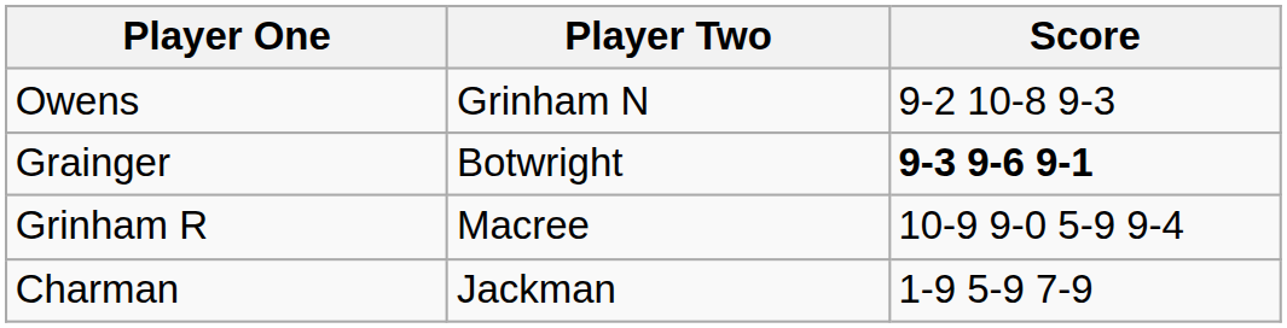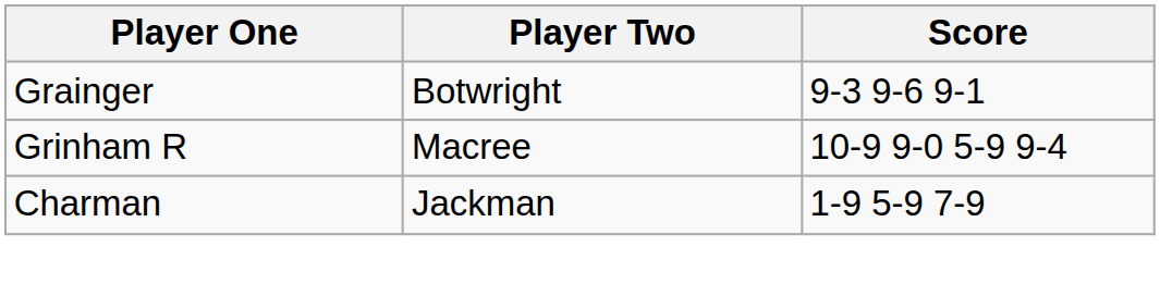- row: Owens | Grinham N | 9-2 10-8 9-3
Grainger | Score: bold -> normal
